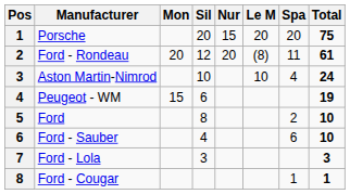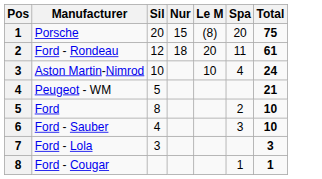- column: Mon | 20 | 15
Porsche | Le M: 20 -> (8)
Ford - Rondeau | Nur: 20 -> 18
Ford - Rondeau | Le M: (8) -> 20
Peugeot - WM | Sil: 6 -> 5
Peugeot - WM | Total: 19 -> 21
Ford - Sauber | Spa: 6 -> 3
